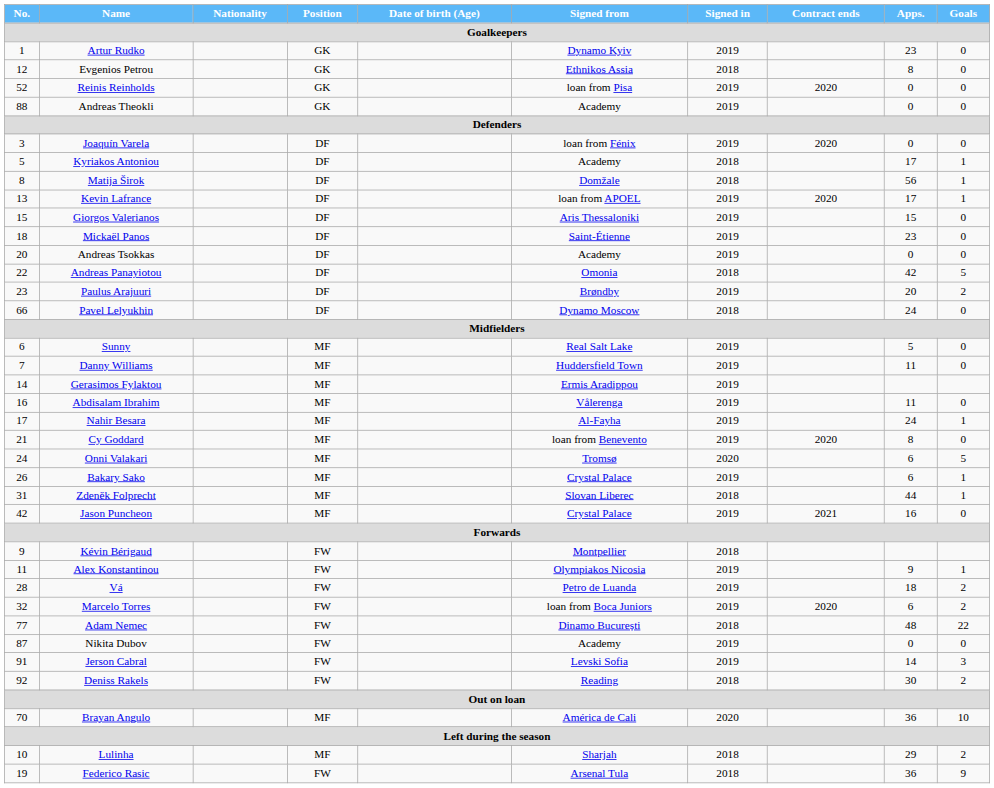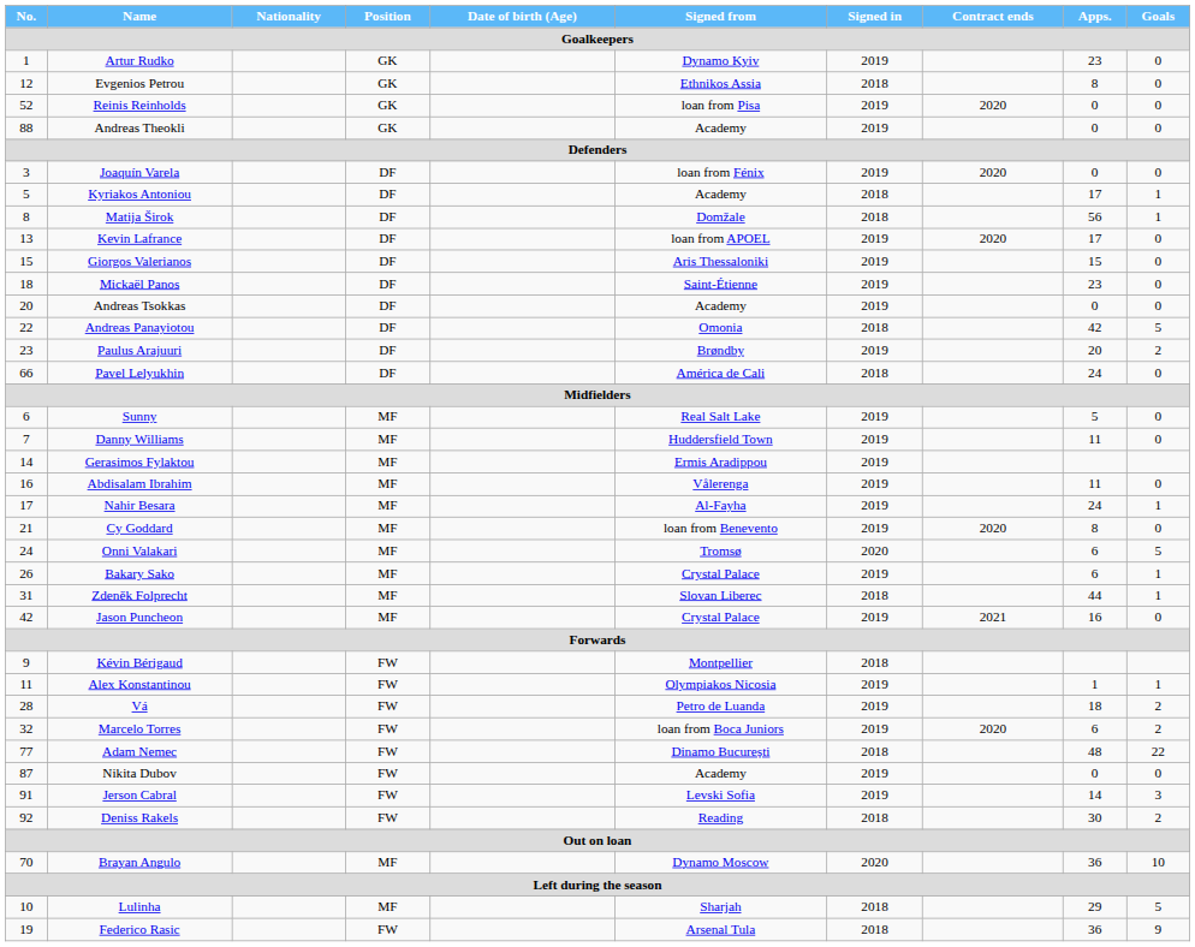Kevin Lafrance | Goals: 1 -> 0
Pavel Lelyukhin | Signed from: Dynamo Moscow -> América de Cali
Alex Konstantinou | Apps.: 9 -> 1
Brayan Angulo | Signed from: América de Cali -> Dynamo Moscow
Lulinha | Goals: 2 -> 5
